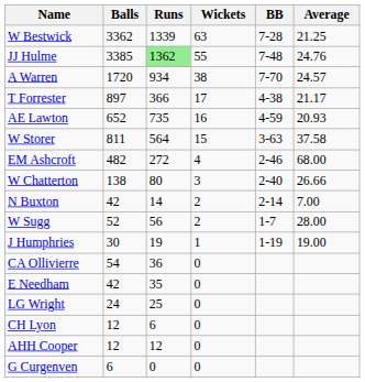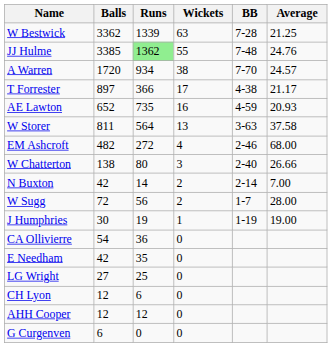W Storer | Wickets: 15 -> 13
W Sugg | Balls: 52 -> 72
LG Wright | Balls: 24 -> 27
